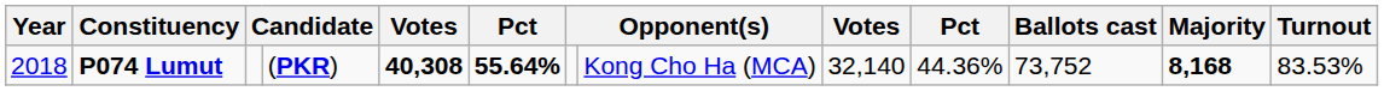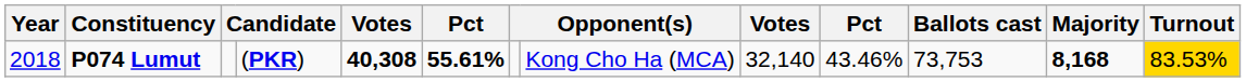P074 Lumut | column 6: 55.64% -> 55.61%
P074 Lumut | column 10: 44.36% -> 43.46%
P074 Lumut | Ballots cast: 73,752 -> 73,753
P074 Lumut | Turnout: no background -> gold background
